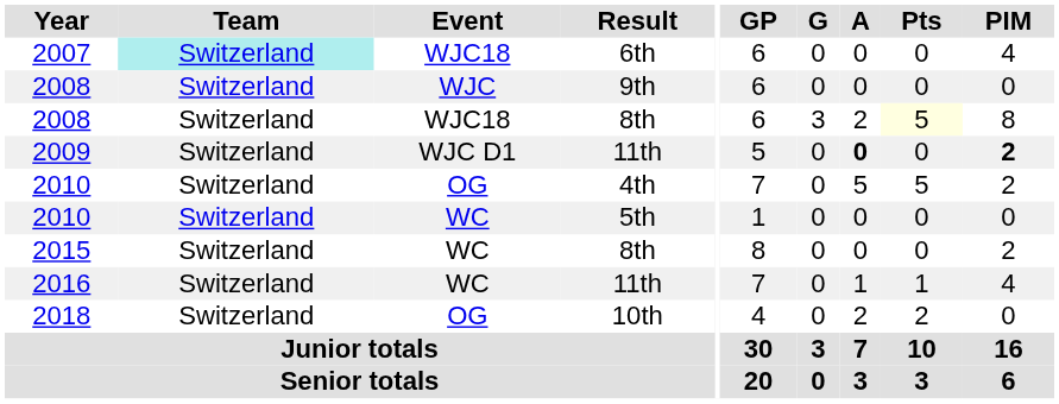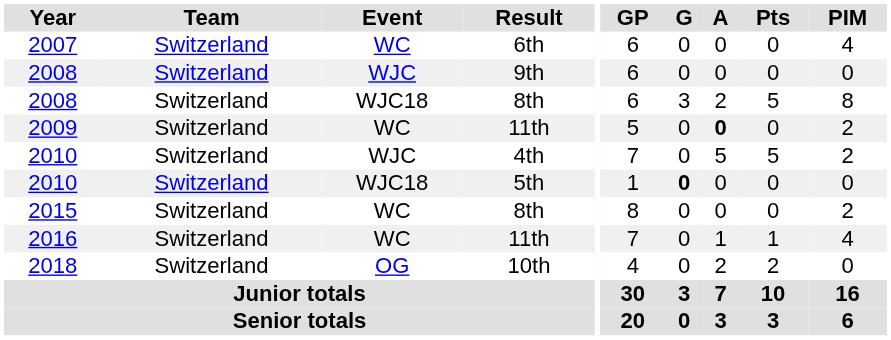2007 | Team: paleturquoise background -> no background
2007 | Event: WJC18 -> WC
2008 / 8th | Pts: lightyellow background -> no background
2009 | Event: WJC D1 -> WC
2009 | PIM: bold -> normal
2010 / 4th | Event: OG -> WJC
2010 / 5th | Event: WC -> WJC18
2010 / 5th | G: normal -> bold
